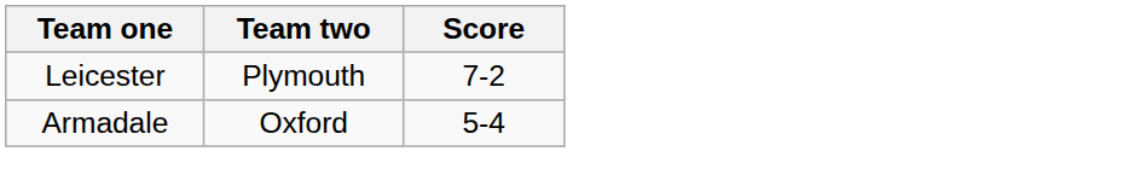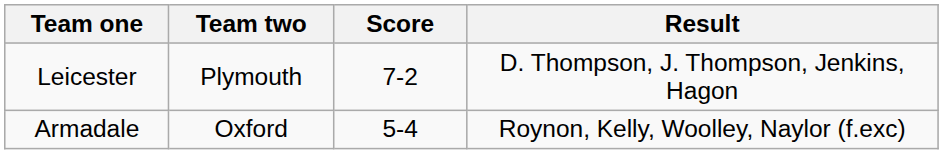+ column: Result | D. Thompson, J. Thompson, Jenkins, Hagon | Roynon, Kelly, Woolley, Naylor (f.exc)
